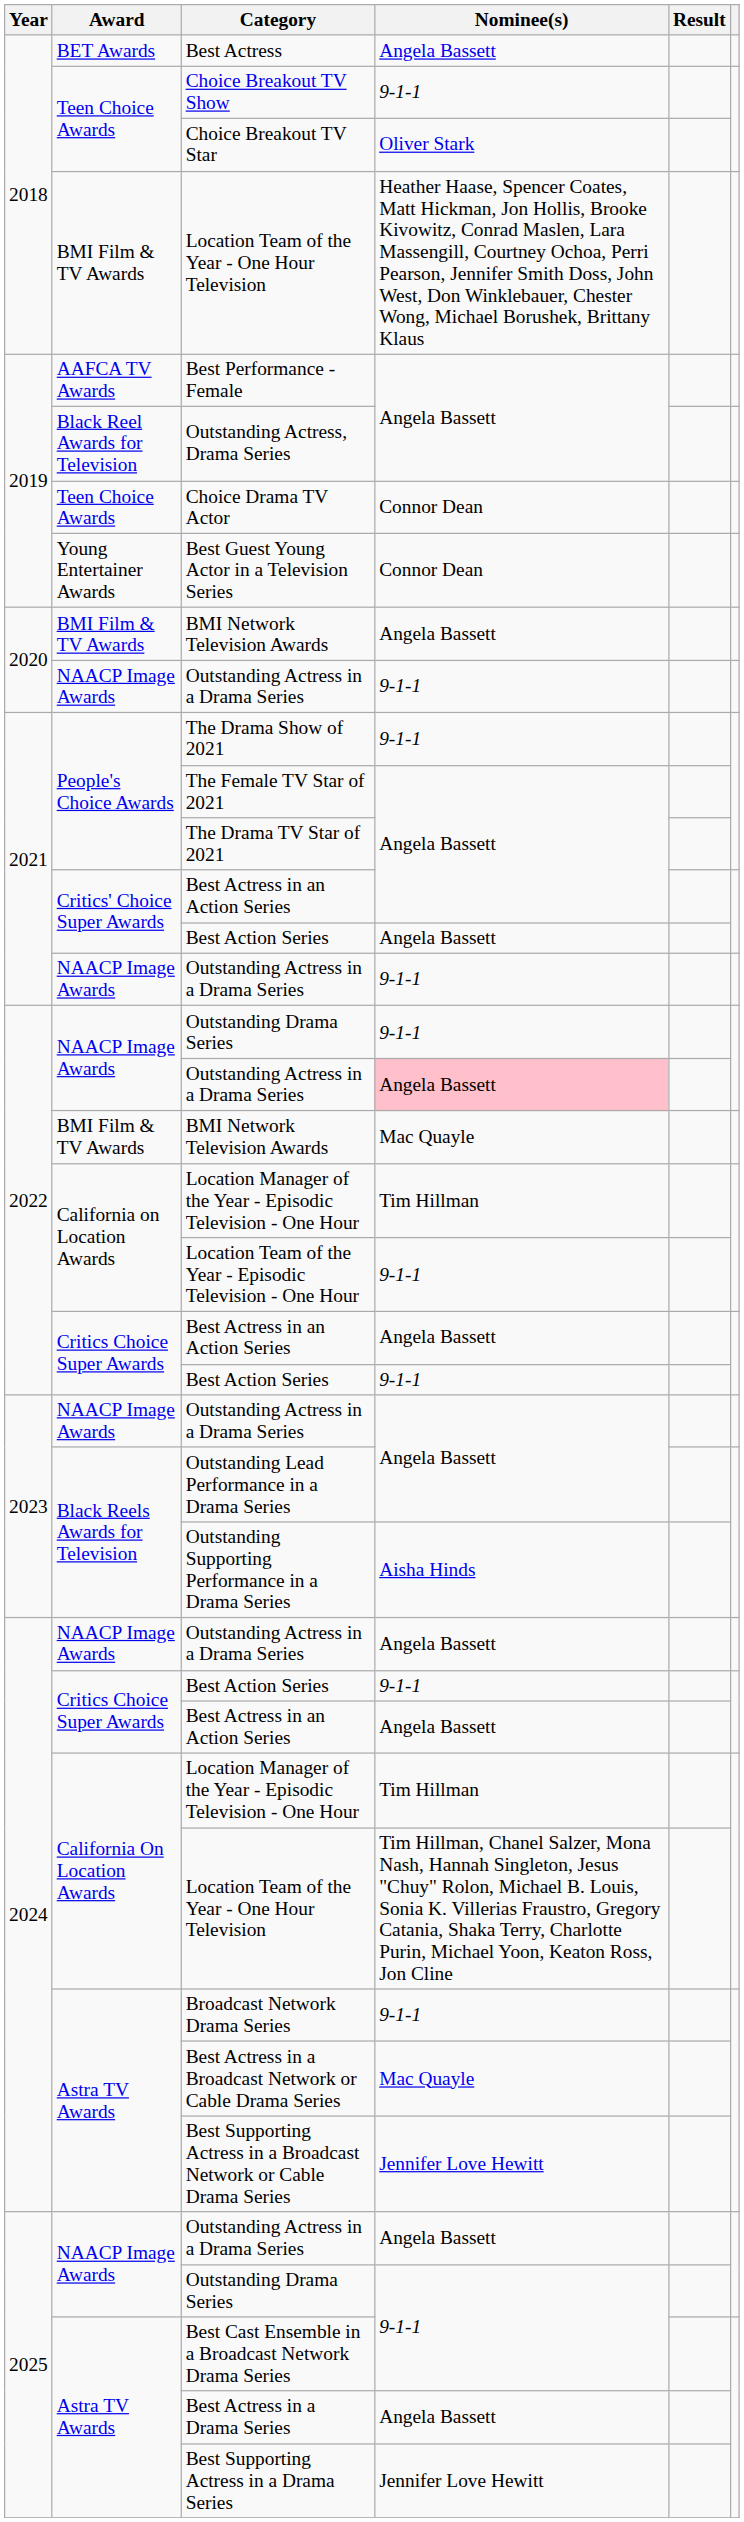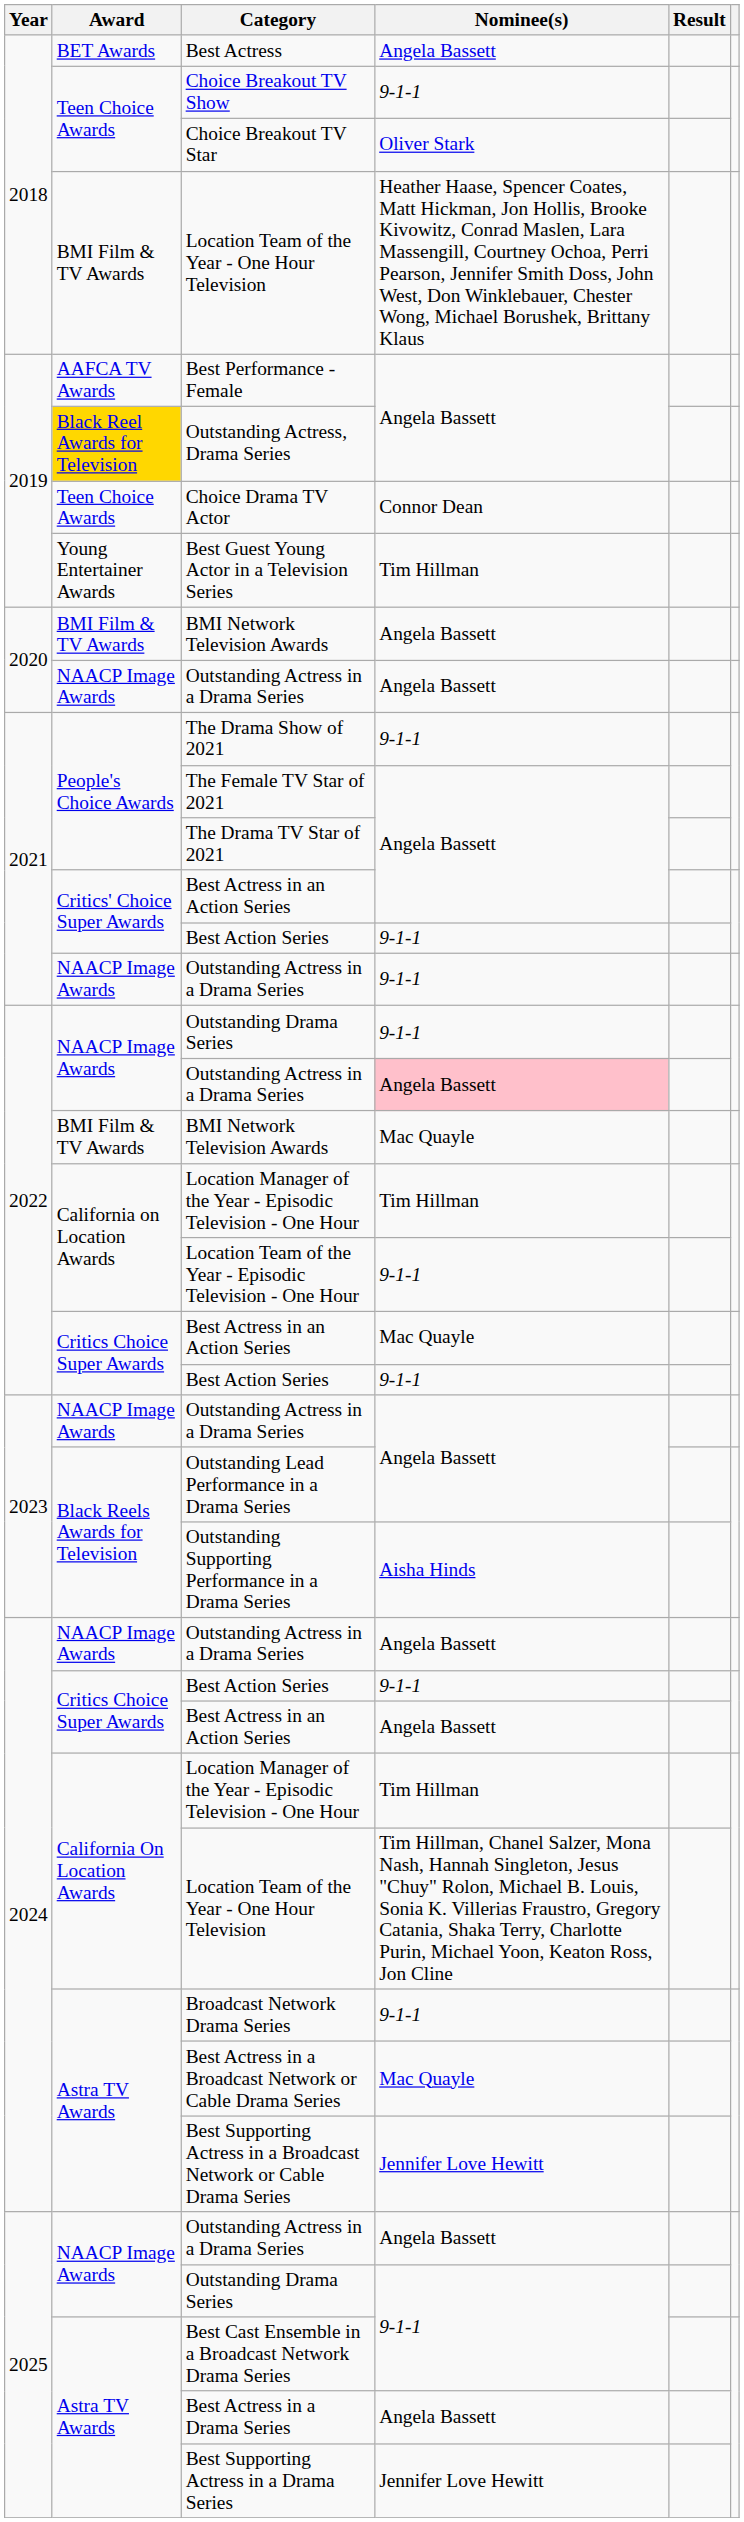Outstanding Actress, Drama Series | Award: no background -> gold background
Best Guest Young Actor in a Television Series | Nominee(s): Connor Dean -> Tim Hillman
2020 / Outstanding Actress in a Drama Series | Nominee(s): 9-1-1 -> Angela Bassett
2021 / Best Action Series | Nominee(s): Angela Bassett -> 9-1-1
2022 / Best Actress in an Action Series | Nominee(s): Angela Bassett -> Mac Quayle
